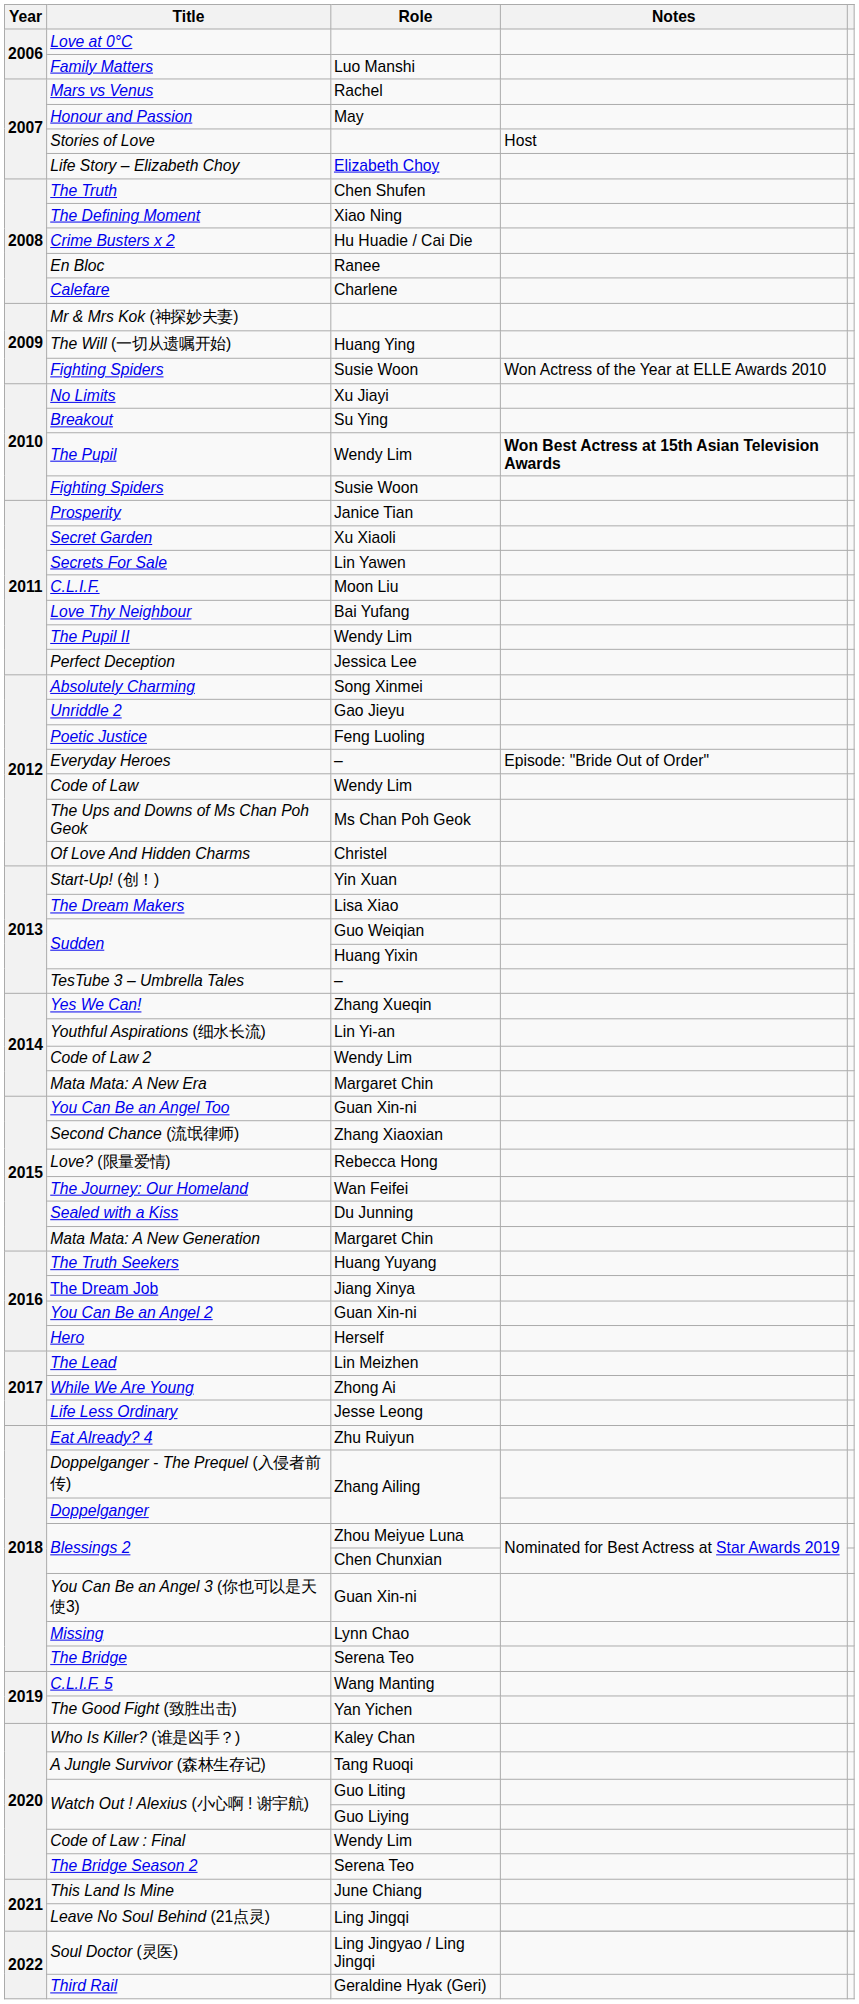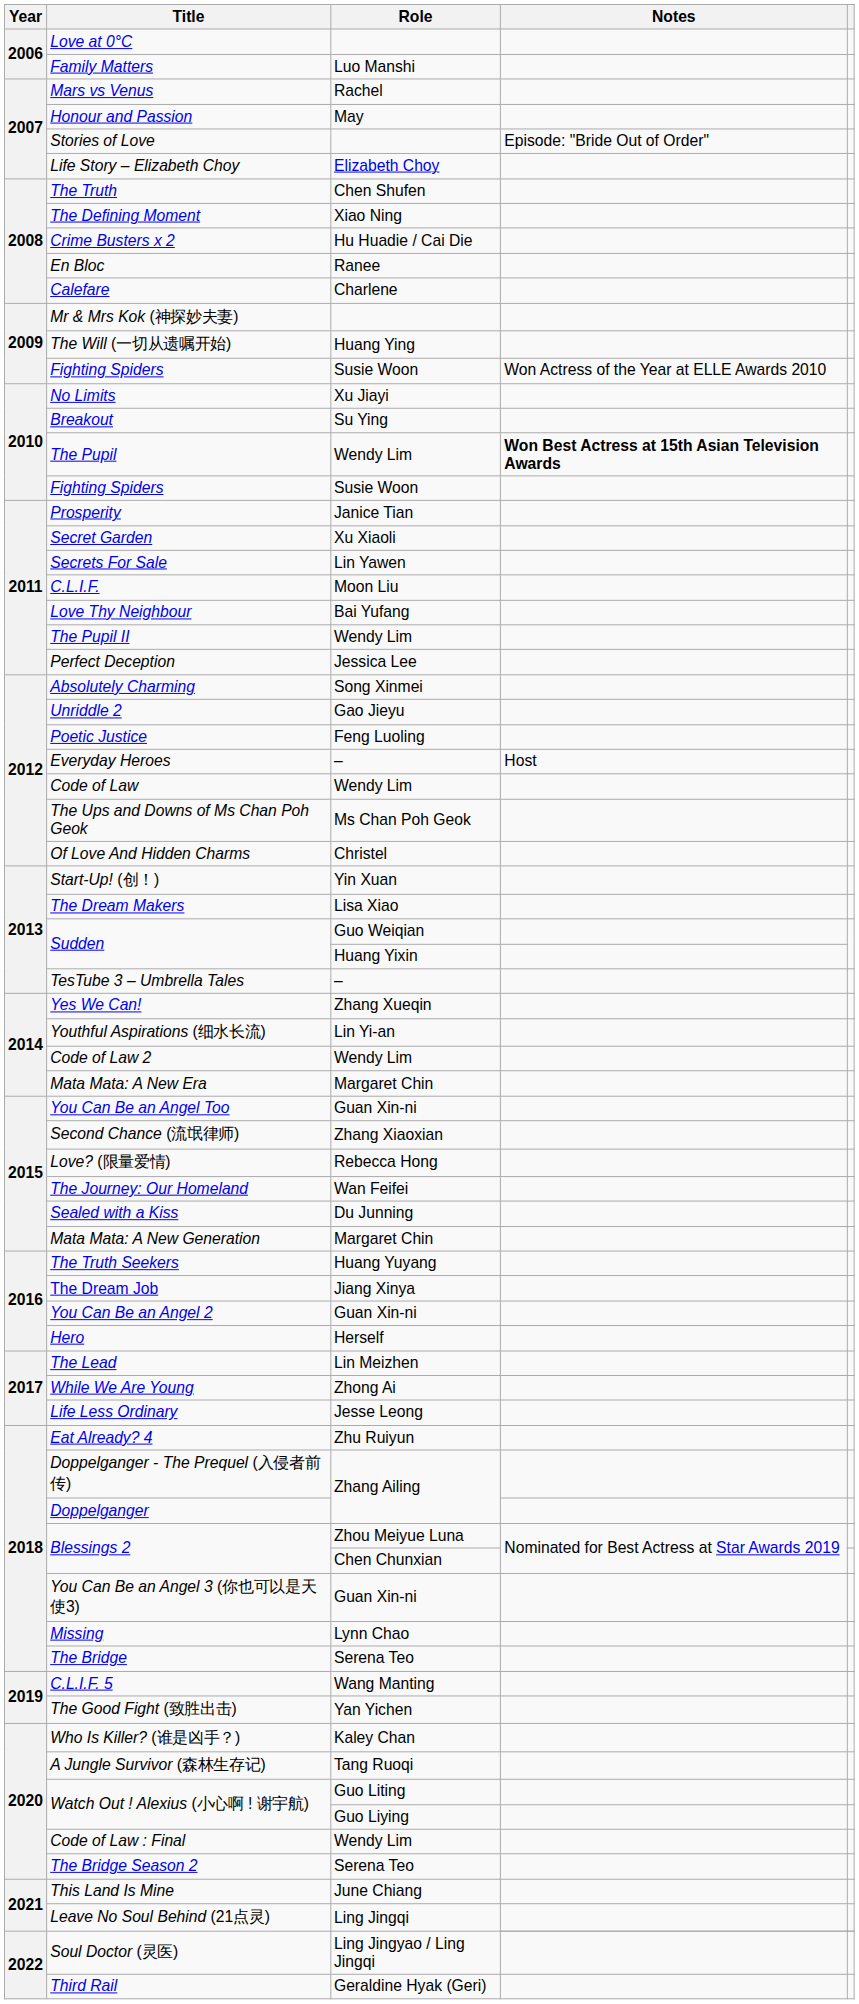Stories of Love | Notes: Host -> Episode: "Bride Out of Order"
Everyday Heroes | Notes: Episode: "Bride Out of Order" -> Host
